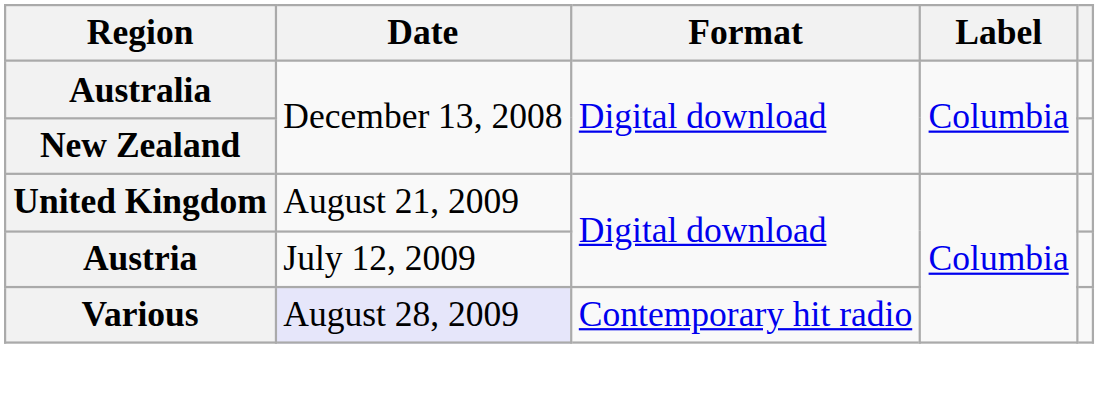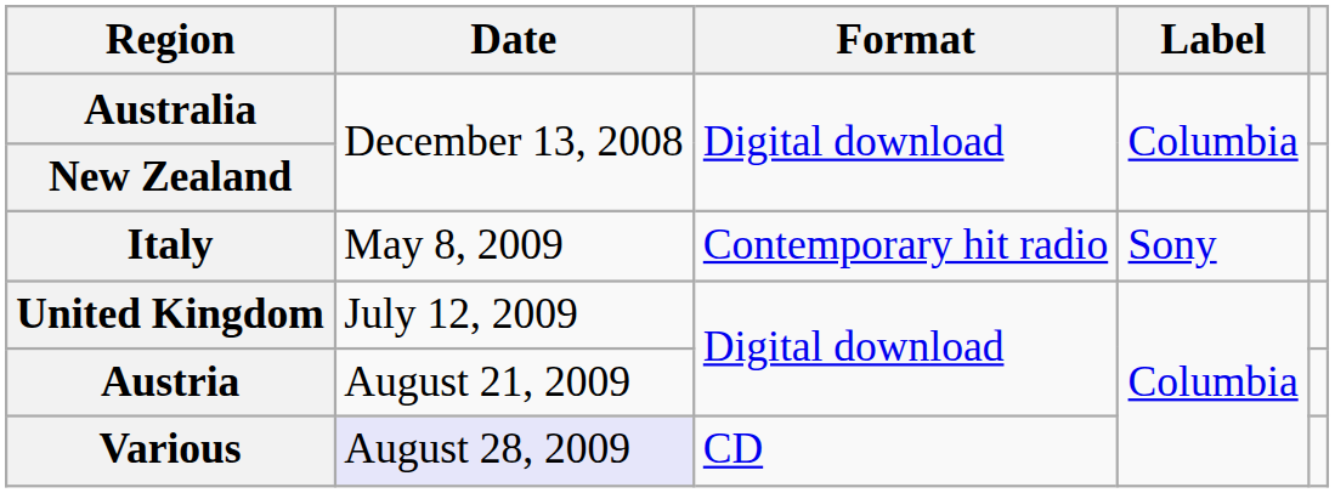+ row: Italy | May 8, 2009 | Contemporary hit radio | Sony
United Kingdom | Date: August 21, 2009 -> July 12, 2009
Austria | Date: July 12, 2009 -> August 21, 2009
Various | Format: Contemporary hit radio -> CD
